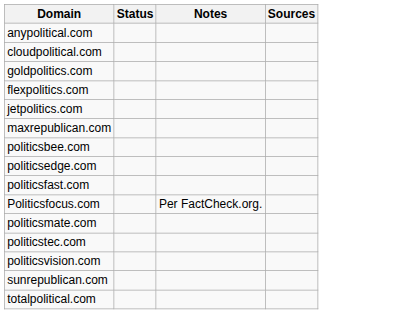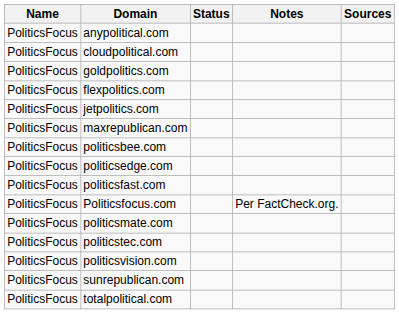+ column: Name | PoliticsFocus | PoliticsFocus | PoliticsFocus | PoliticsFocus | PoliticsFocus | PoliticsFocus | PoliticsFocus | PoliticsFocus | PoliticsFocus | PoliticsFocus | PoliticsFocus | PoliticsFocus | PoliticsFocus | PoliticsFocus | PoliticsFocus
